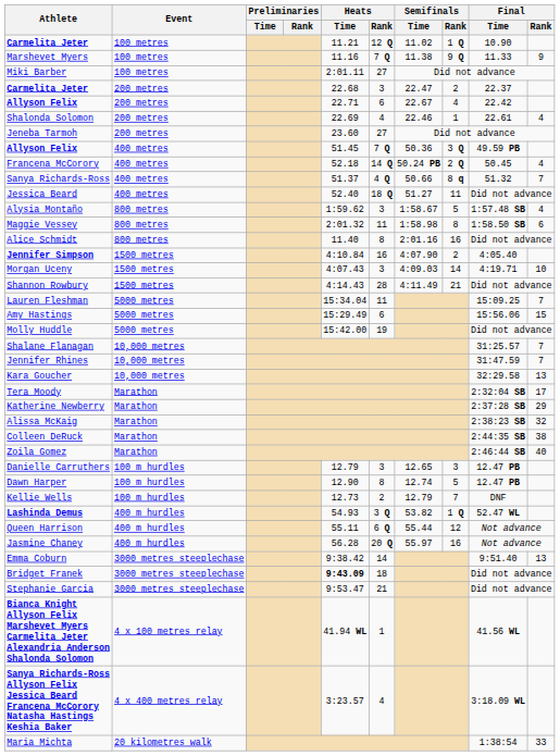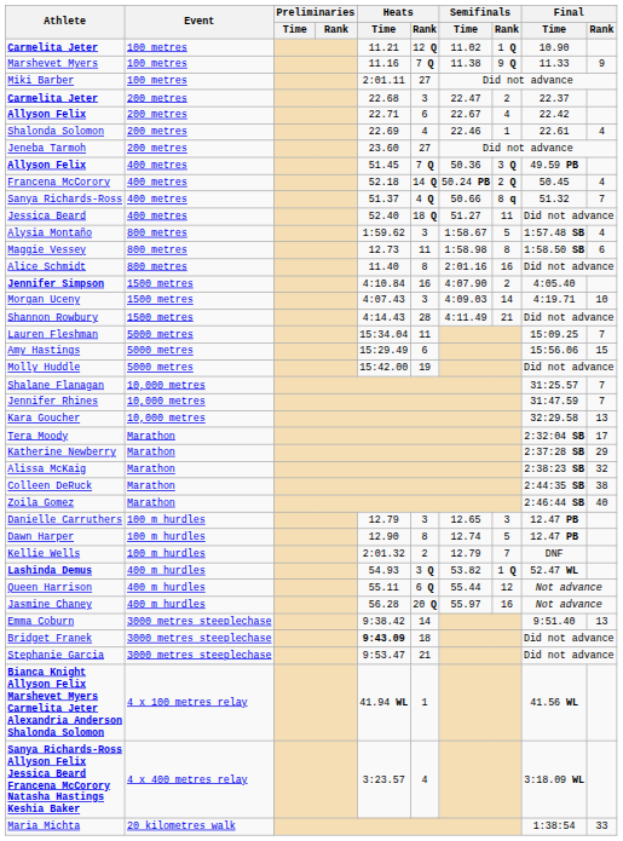Maggie Vessey | Heats / Time: 2:01.32 -> 12.73
Kellie Wells | Heats / Time: 12.73 -> 2:01.32
